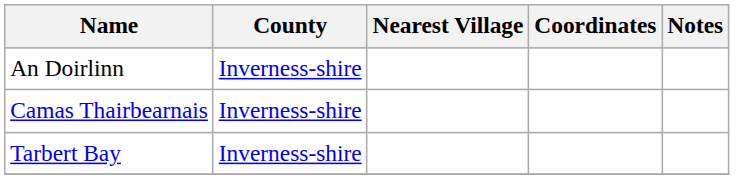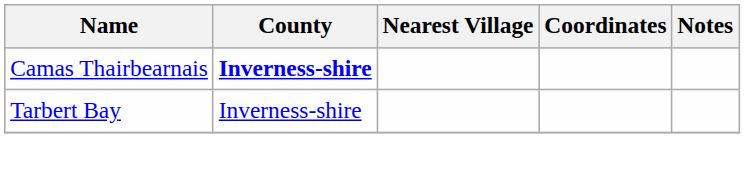- row: An Doirlinn | Inverness-shire
Camas Thairbearnais | County: normal -> bold
